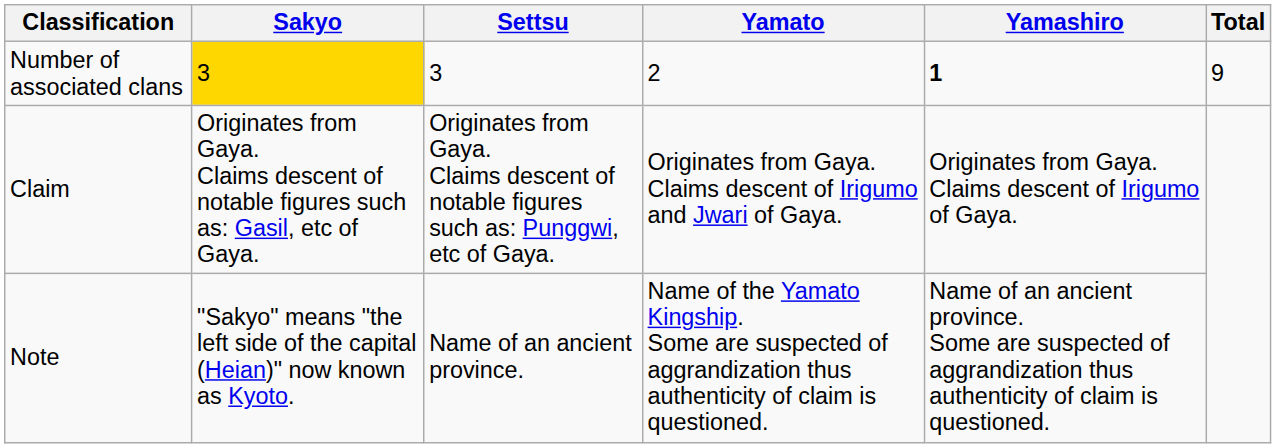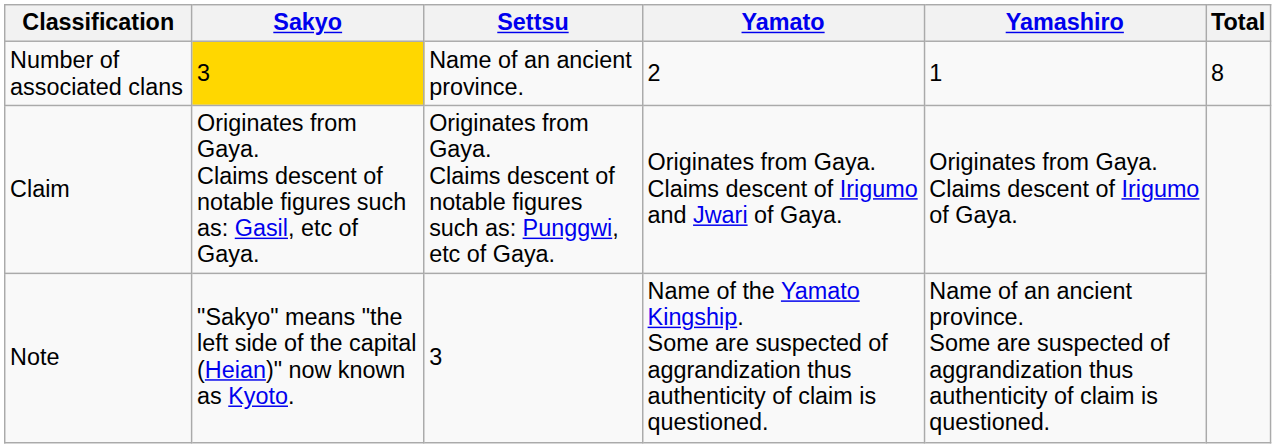Number of associated clans | Settsu: 3 -> Name of an ancient province.
Number of associated clans | Yamashiro: bold -> normal
Number of associated clans | Total: 9 -> 8
Note | Settsu: Name of an ancient province. -> 3
